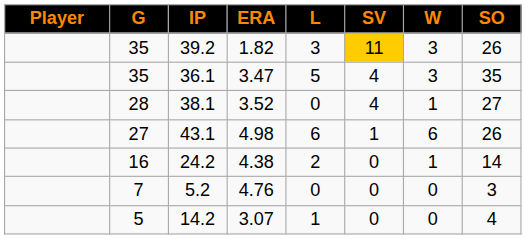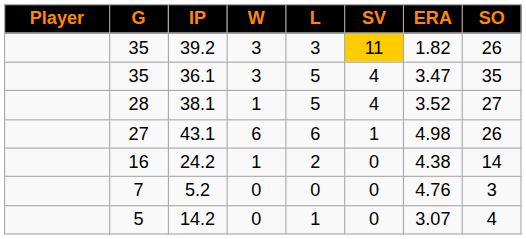columns swapped: W <-> ERA
38.1 | L: 0 -> 5
